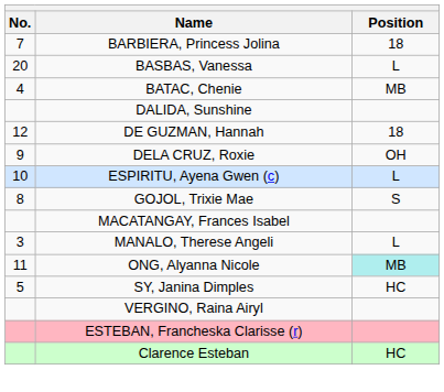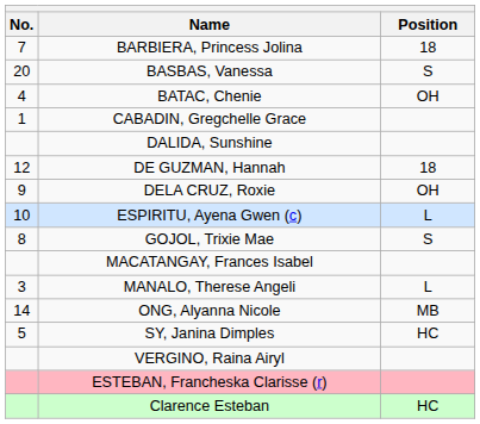BASBAS, Vanessa | Position: L -> S
BATAC, Chenie | Position: MB -> OH
+ row: 1 | CABADIN, Gregchelle Grace
ONG, Alyanna Nicole | No.: 11 -> 14
ONG, Alyanna Nicole | Position: paleturquoise background -> no background
